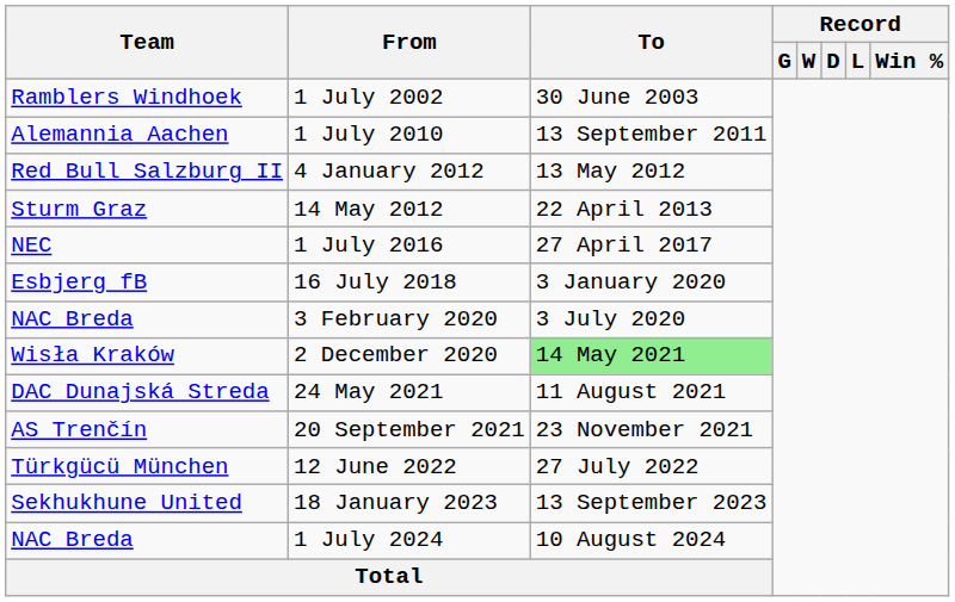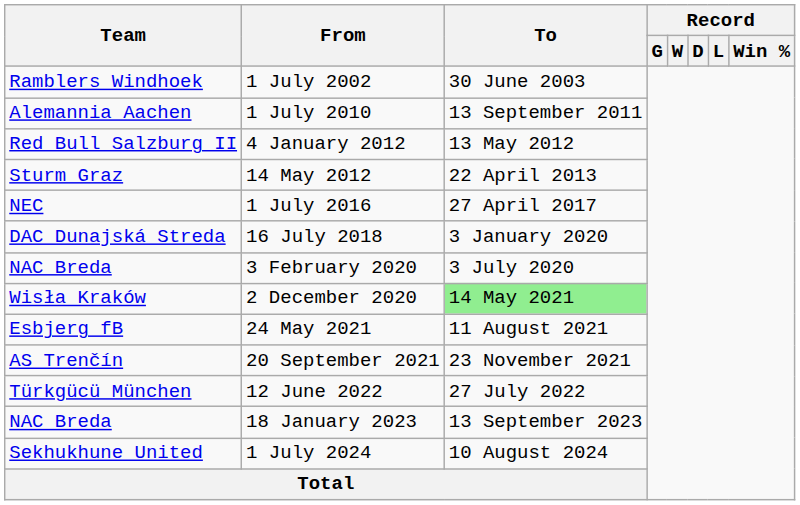16 July 2018 | Team: Esbjerg fB -> DAC Dunajská Streda
24 May 2021 | Team: DAC Dunajská Streda -> Esbjerg fB
18 January 2023 | Team: Sekhukhune United -> NAC Breda
1 July 2024 | Team: NAC Breda -> Sekhukhune United
